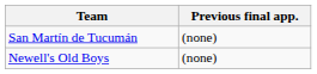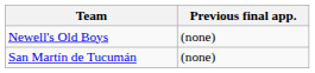rows swapped: San Martín de Tucumán <-> Newell's Old Boys
